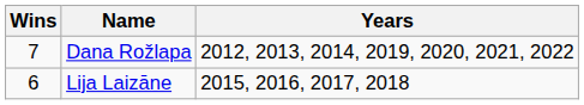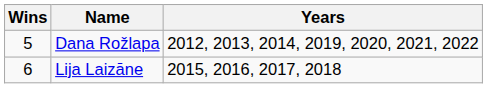Dana Rožlapa | Wins: 7 -> 5
